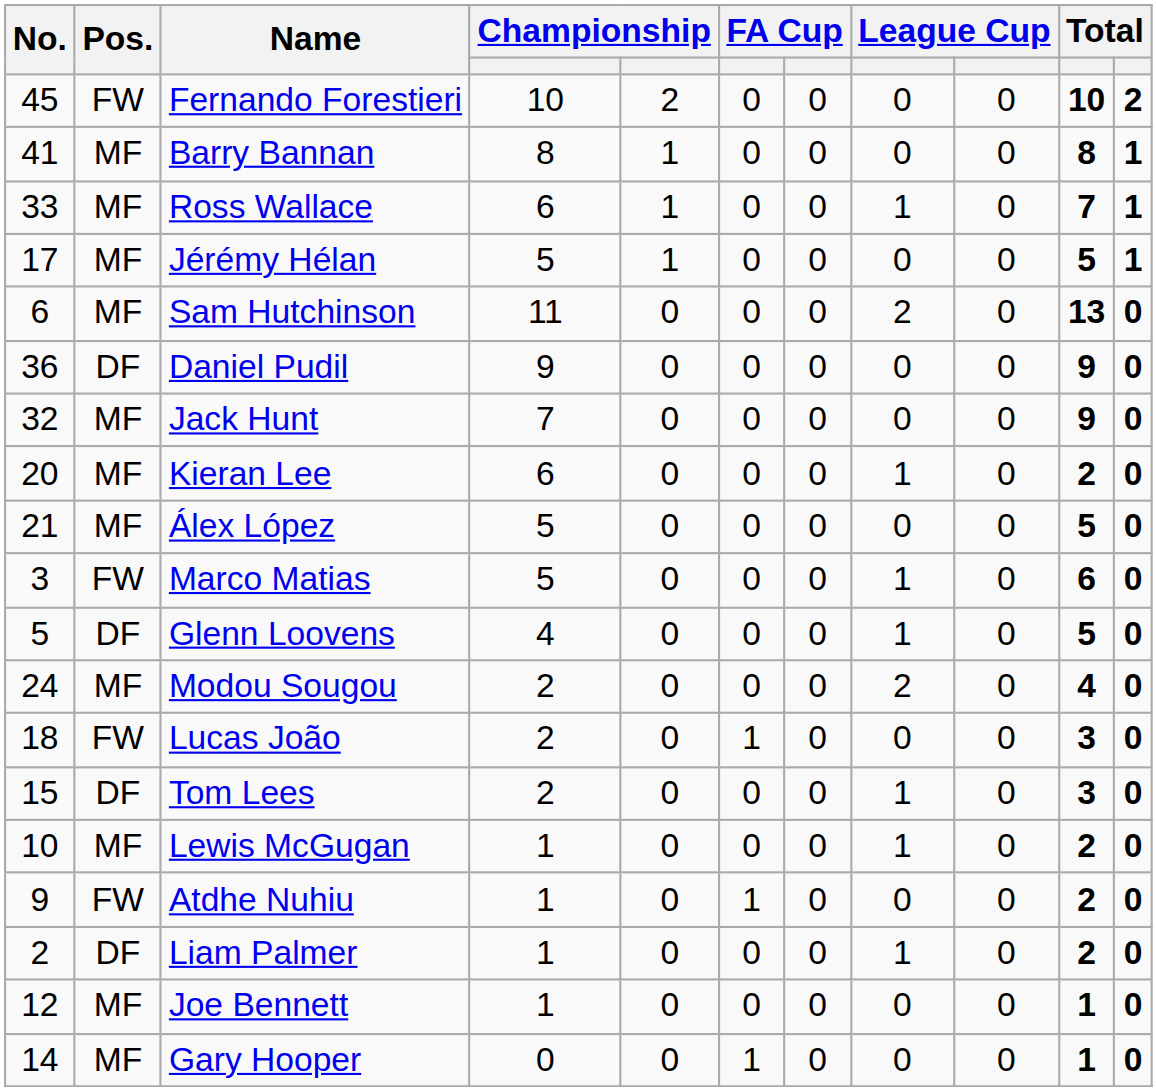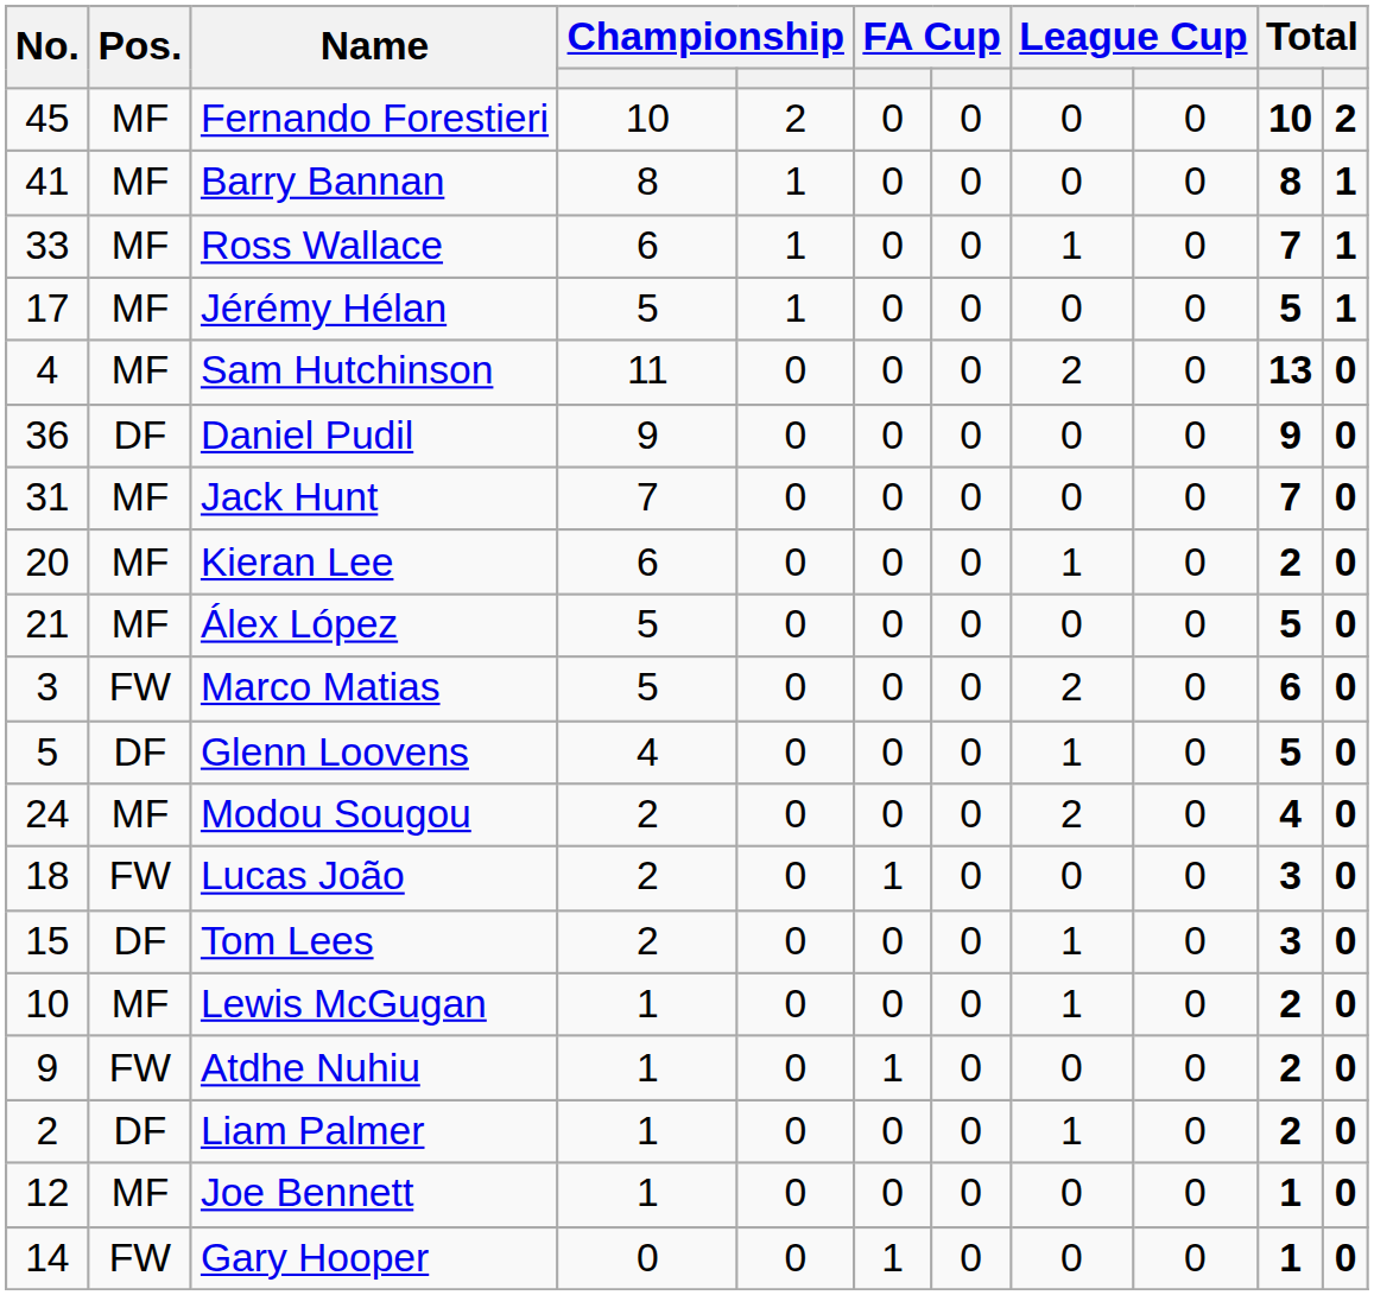Fernando Forestieri | Pos.: FW -> MF
Sam Hutchinson | No.: 6 -> 4
Jack Hunt | No.: 32 -> 31
Jack Hunt | column 10: 9 -> 7
Marco Matias | column 8: 1 -> 2
Gary Hooper | Pos.: MF -> FW
